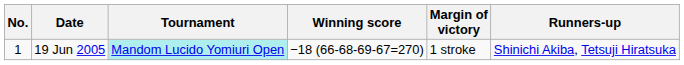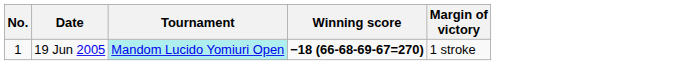- column: Runners-up | Shinichi Akiba, Tetsuji Hiratsuka
19 Jun 2005 | Winning score: normal -> bold
